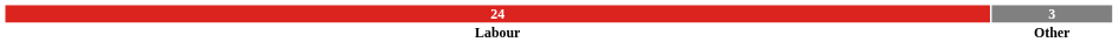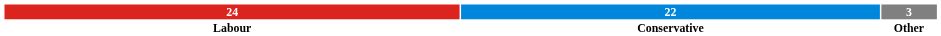+ column: 22 | Conservative
